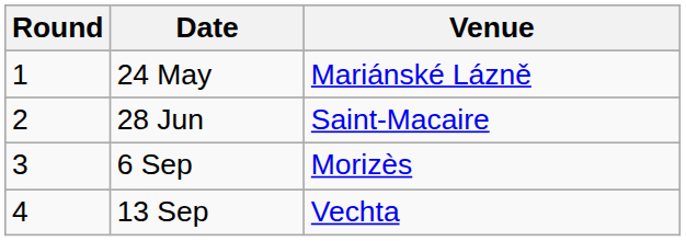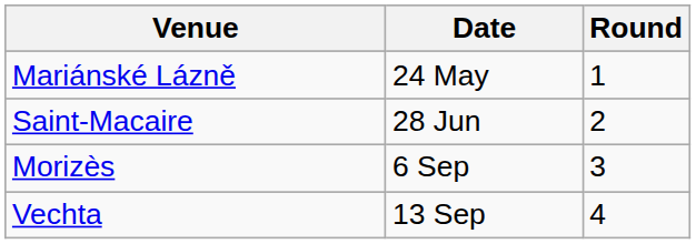columns swapped: Round <-> Venue
